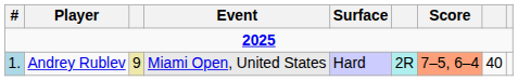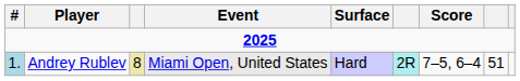Andrey Rublev | column 3: 9 -> 8
Andrey Rublev | Score: lightsalmon background -> no background
Andrey Rublev | column 8: 40 -> 51
